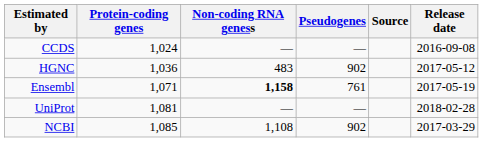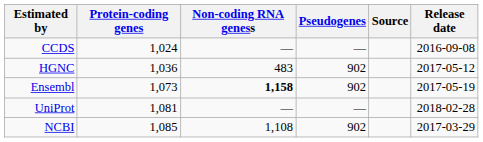Ensembl | Protein-coding genes: 1,071 -> 1,073
Ensembl | Pseudogenes: 761 -> 902
